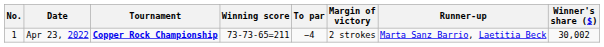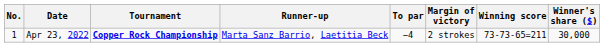columns swapped: Winning score <-> Runner-up
Apr 23, 2022 | Winner's share ($): 30,002 -> 30,000
